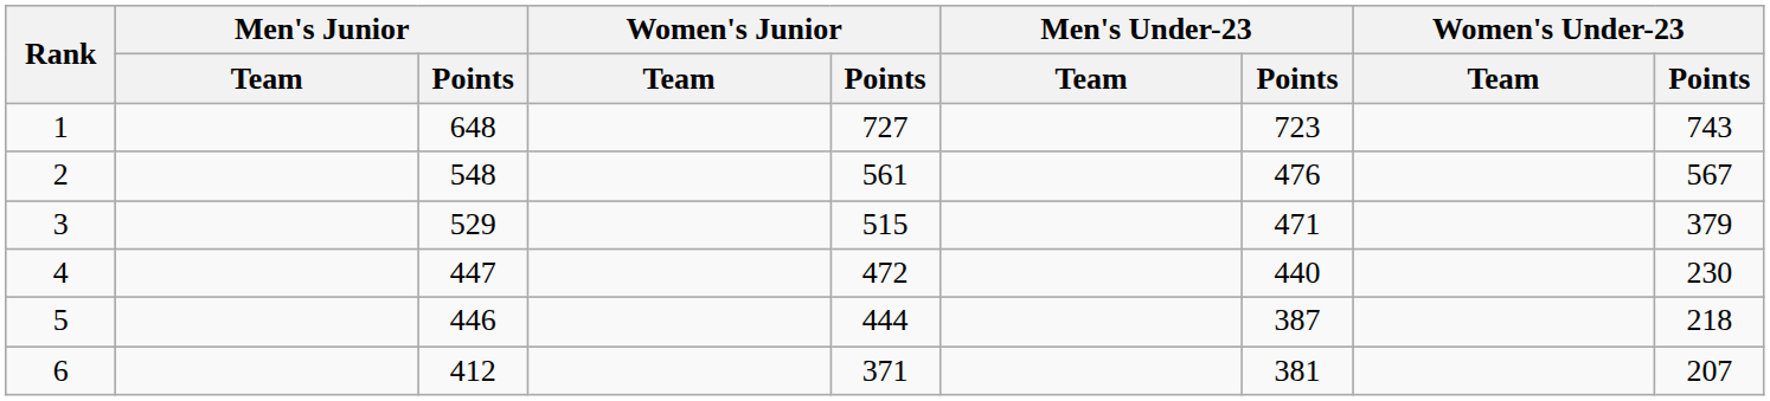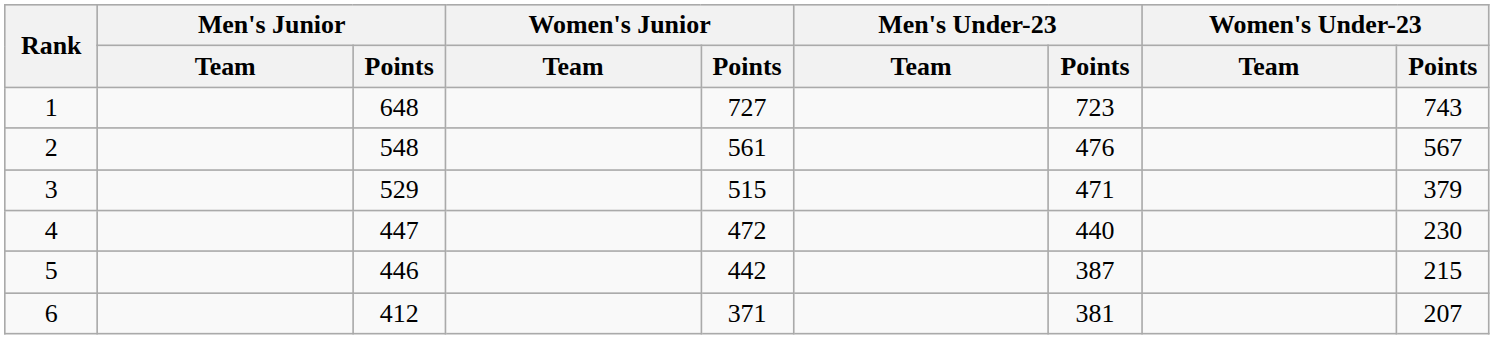5 | Women's Junior / Points: 444 -> 442
5 | Women's Under-23 / Points: 218 -> 215
